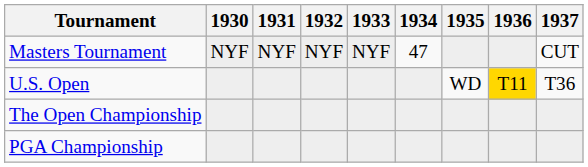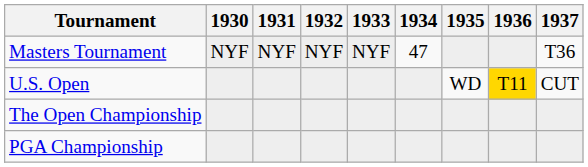Masters Tournament | 1937: CUT -> T36
U.S. Open | 1937: T36 -> CUT
